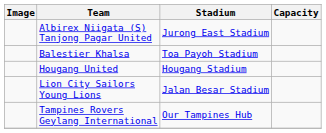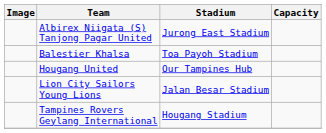Hougang United | Stadium: Hougang Stadium -> Our Tampines Hub
Tampines Rovers Geylang International | Stadium: Our Tampines Hub -> Hougang Stadium
